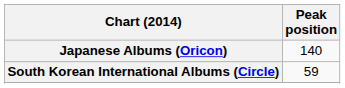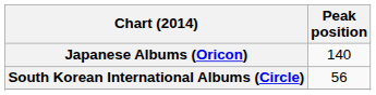South Korean International Albums (Circle) | Peak position: 59 -> 56
